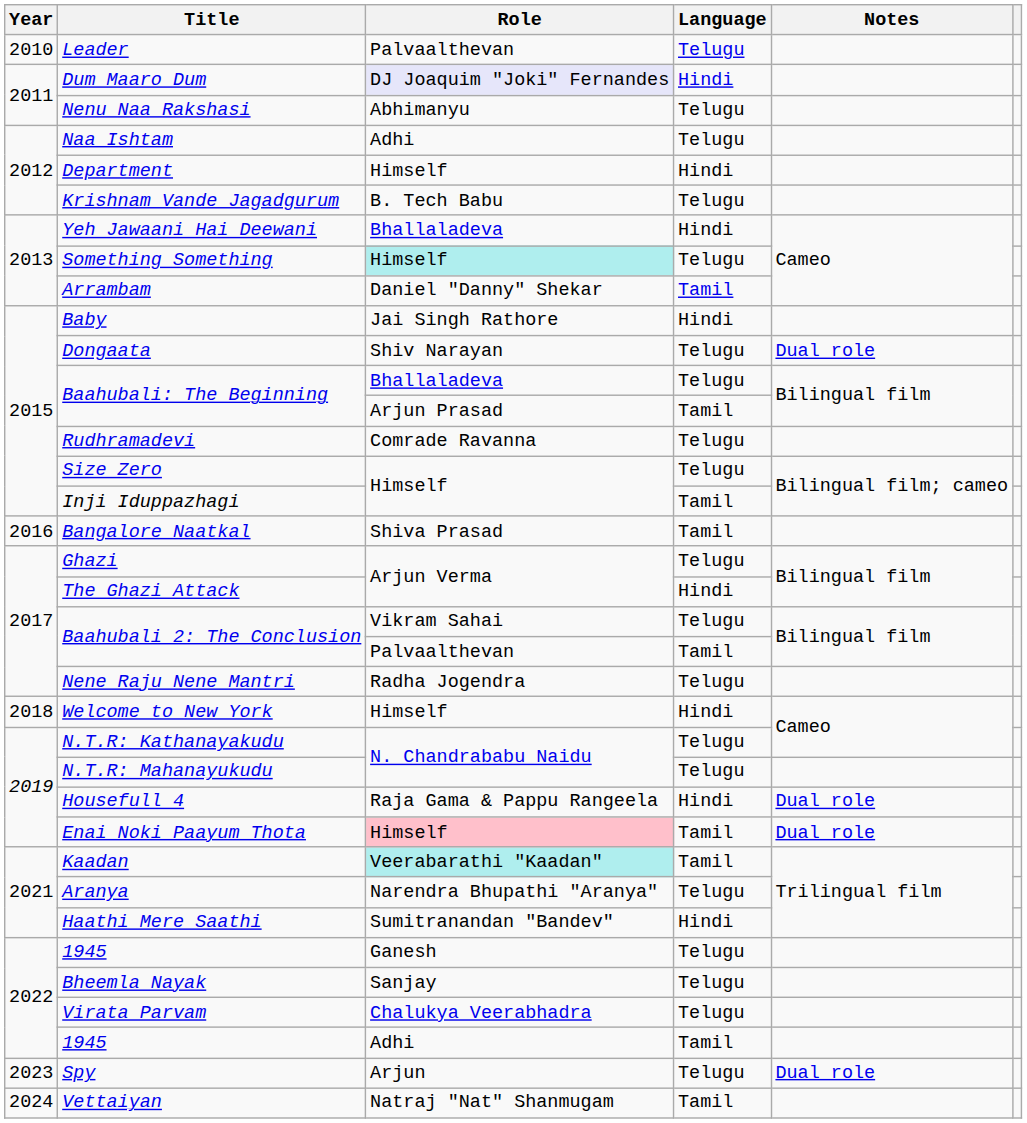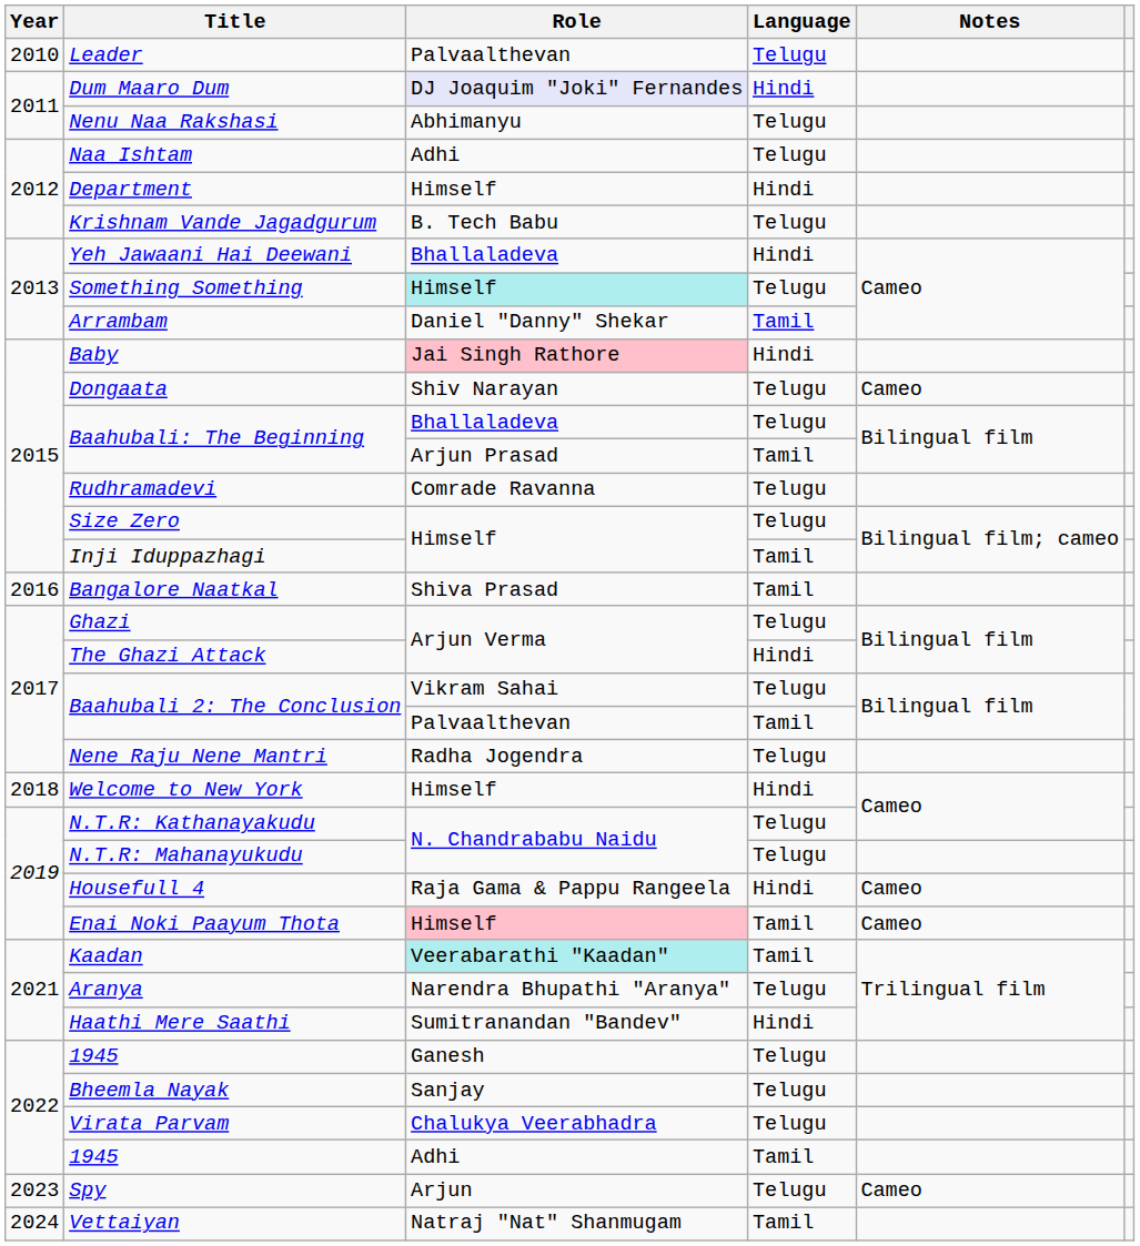Baby | Role: no background -> pink background
Dongaata | Notes: Dual role -> Cameo
Housefull 4 | Notes: Dual role -> Cameo
Enai Noki Paayum Thota | Notes: Dual role -> Cameo
Spy | Notes: Dual role -> Cameo
